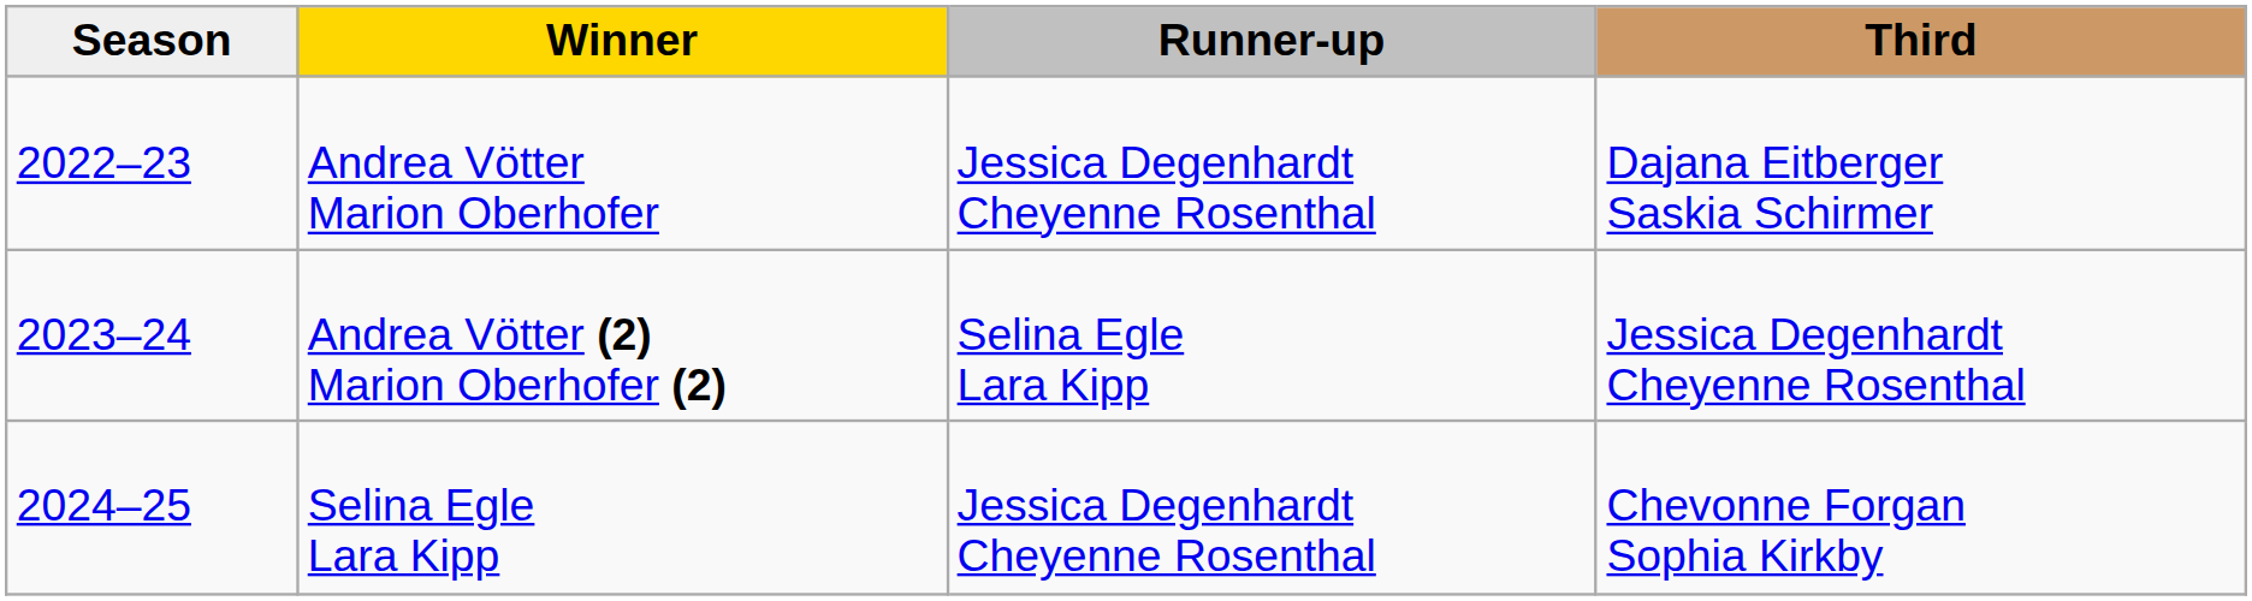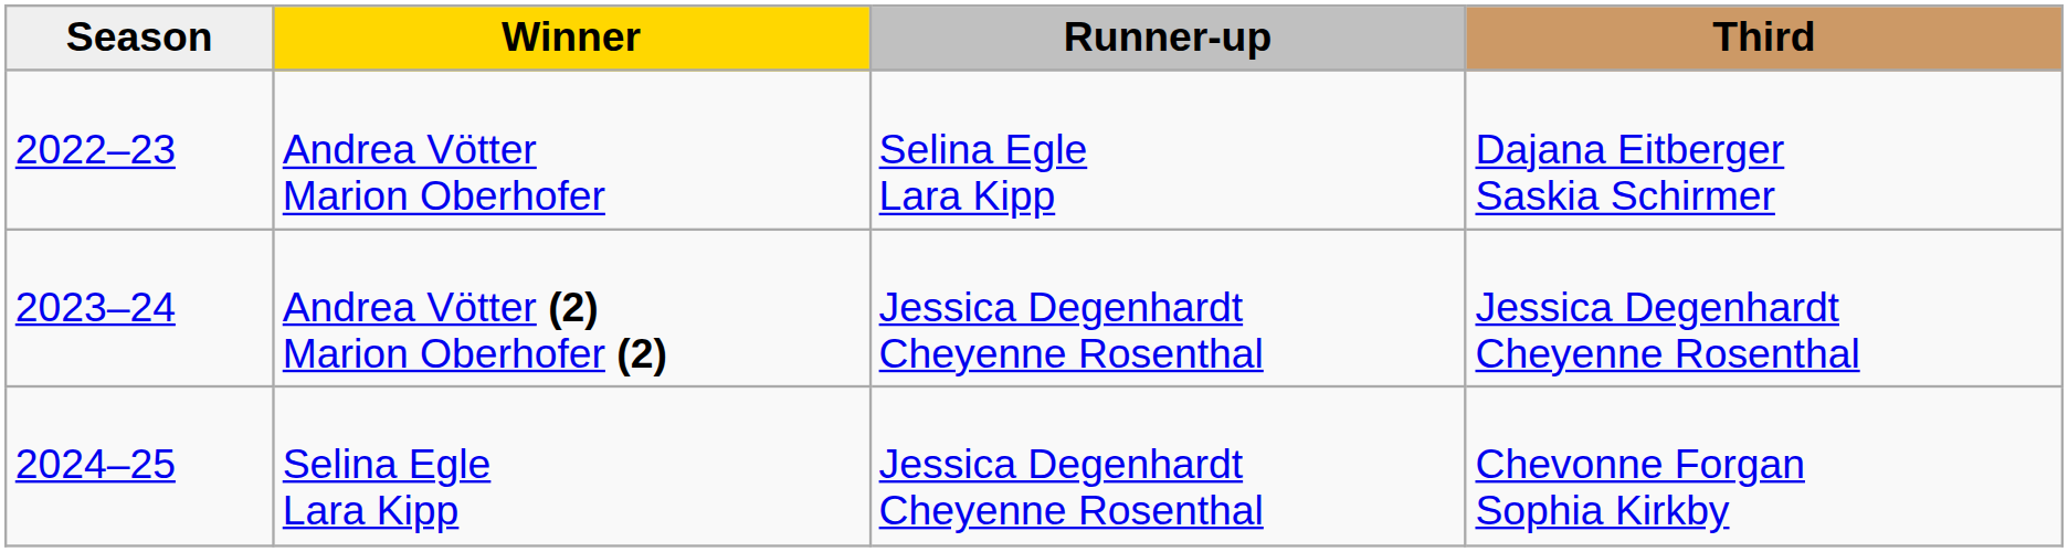Andrea Vötter Marion Oberhofer | Runner-up: Jessica Degenhardt Cheyenne Rosenthal -> Selina Egle Lara Kipp
Andrea Vötter (2) Marion Oberhofer (2) | Runner-up: Selina Egle Lara Kipp -> Jessica Degenhardt Cheyenne Rosenthal
